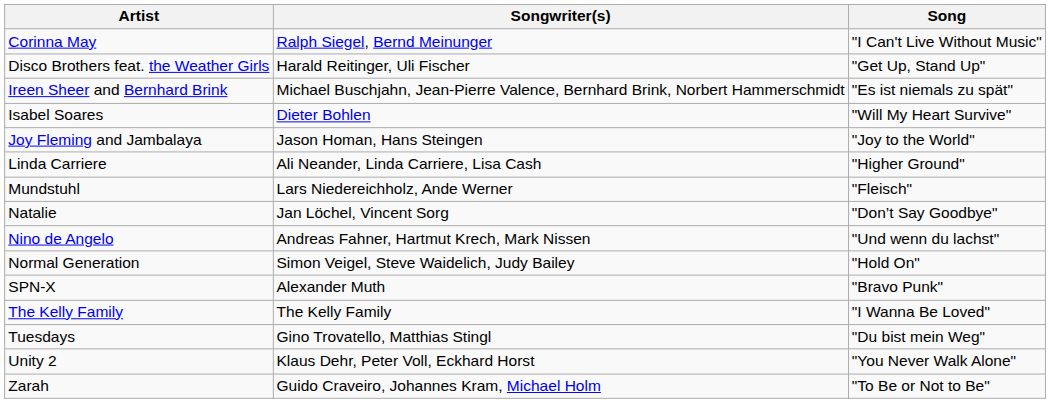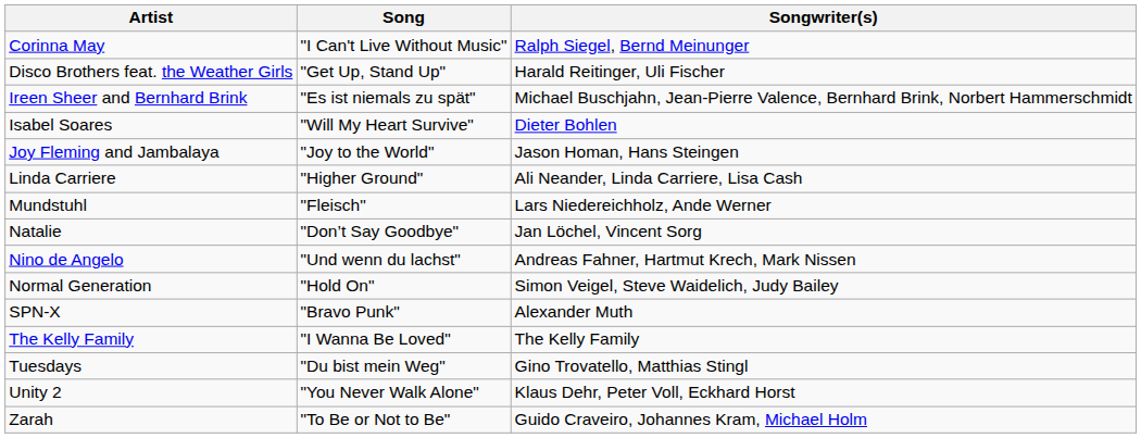columns swapped: Song <-> Songwriter(s)
